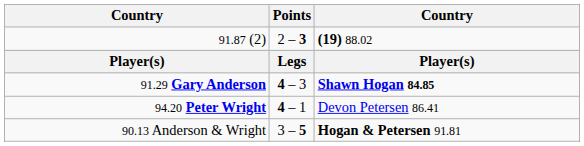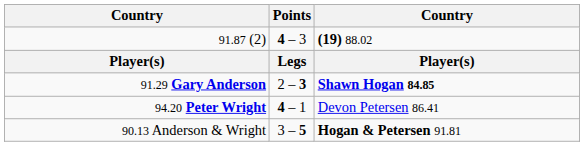91.87 (2) | Points: 2 – 3 -> 4 – 3
91.29 Gary Anderson | Points: 4 – 3 -> 2 – 3
